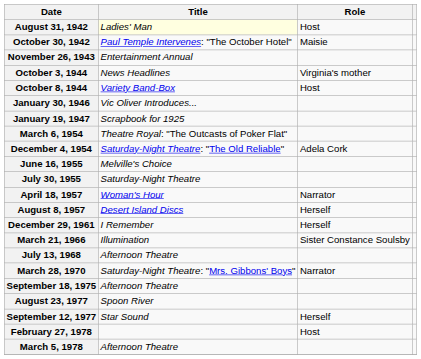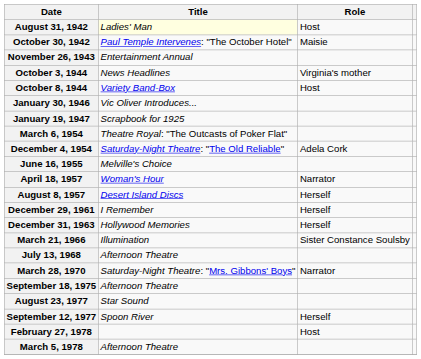- row: July 30, 1955 | Saturday-Night Theatre
+ row: December 31, 1963 | Hollywood Memories | Herself
August 23, 1977 | Title: Spoon River -> Star Sound
September 12, 1977 | Title: Star Sound -> Spoon River
